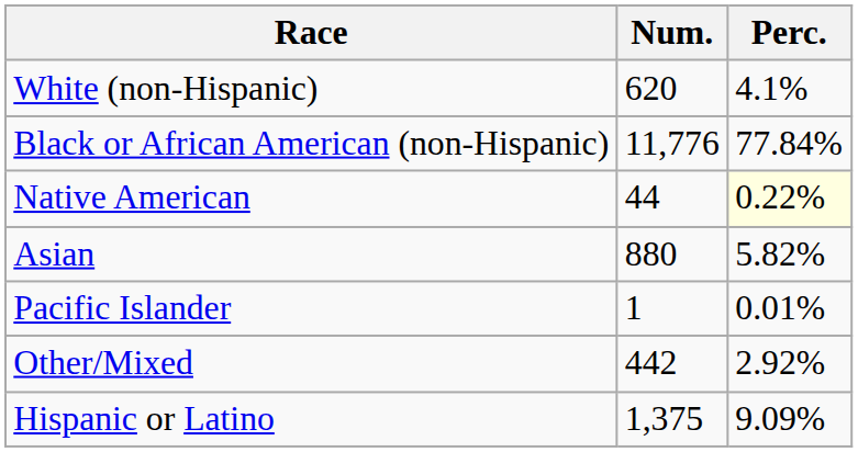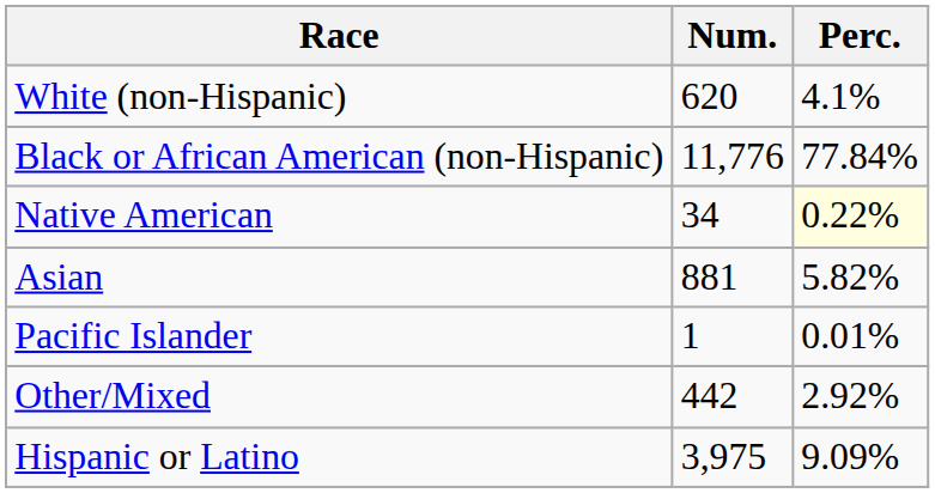Native American | Num.: 44 -> 34
Asian | Num.: 880 -> 881
Hispanic or Latino | Num.: 1,375 -> 3,975
